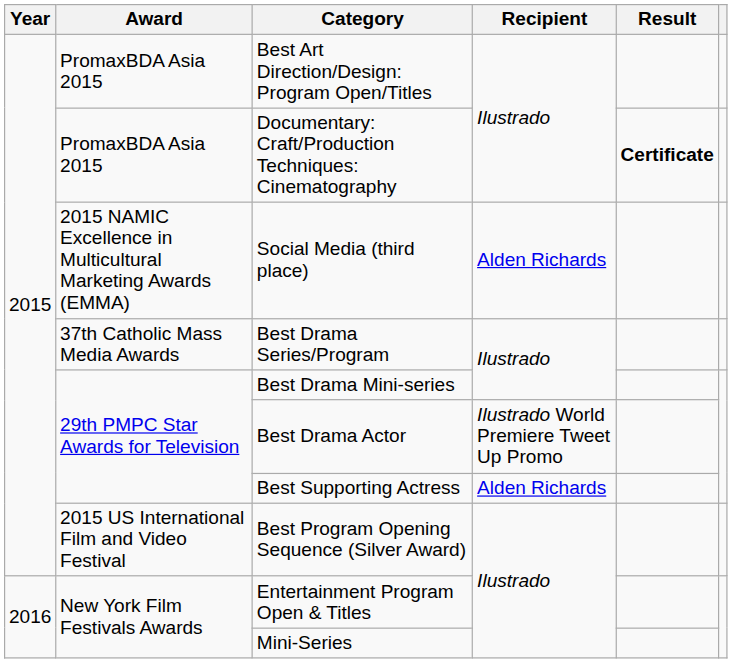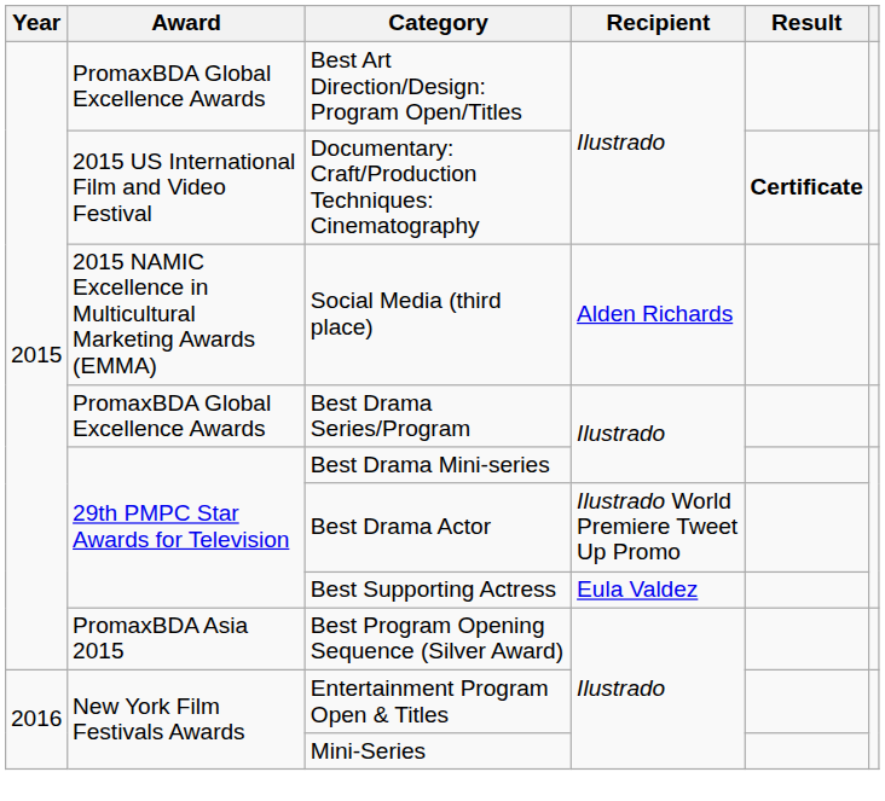Best Art Direction/Design: Program Open/Titles | Award: PromaxBDA Asia 2015 -> PromaxBDA Global Excellence Awards
Documentary: Craft/Production Techniques: Cinematography | Award: PromaxBDA Asia 2015 -> 2015 US International Film and Video Festival
Best Drama Series/Program | Award: 37th Catholic Mass Media Awards -> PromaxBDA Global Excellence Awards
Best Supporting Actress | Recipient: Alden Richards -> Eula Valdez
Best Program Opening Sequence (Silver Award) | Award: 2015 US International Film and Video Festival -> PromaxBDA Asia 2015
